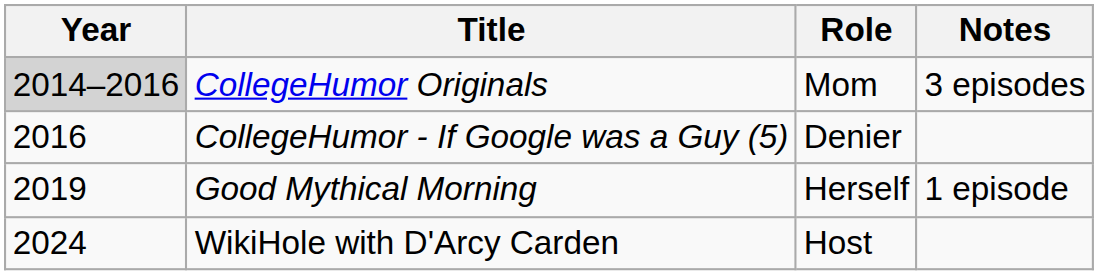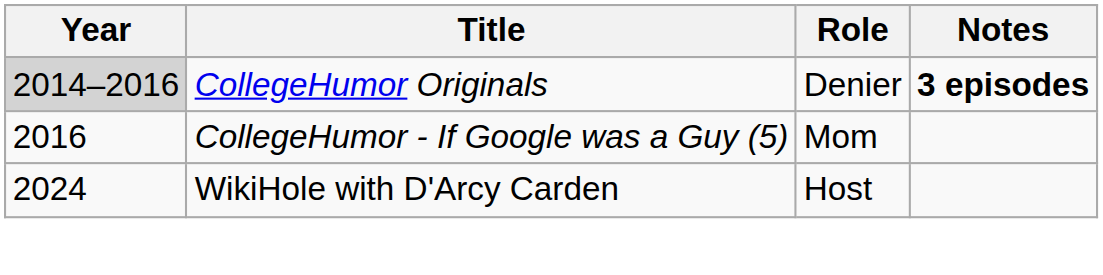CollegeHumor Originals | Role: Mom -> Denier
CollegeHumor Originals | Notes: normal -> bold
CollegeHumor - If Google was a Guy (5) | Role: Denier -> Mom
- row: 2019 | Good Mythical Morning | Herself | 1 episode
